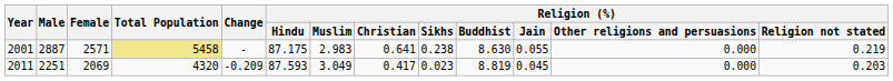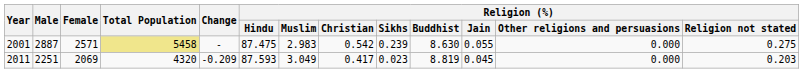2001 | Religion (%) / Hindu: 87.175 -> 87.475
2001 | Religion (%) / Christian: 0.641 -> 0.542
2001 | Religion (%) / Sikhs: 0.238 -> 0.239
2001 | Religion (%) / Religion not stated: 0.219 -> 0.275
